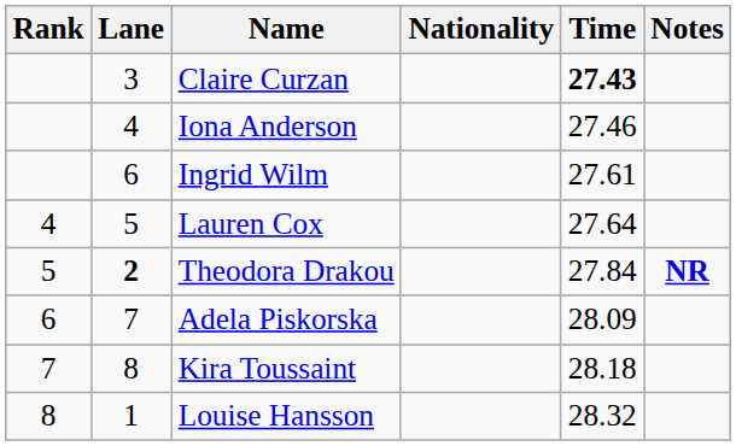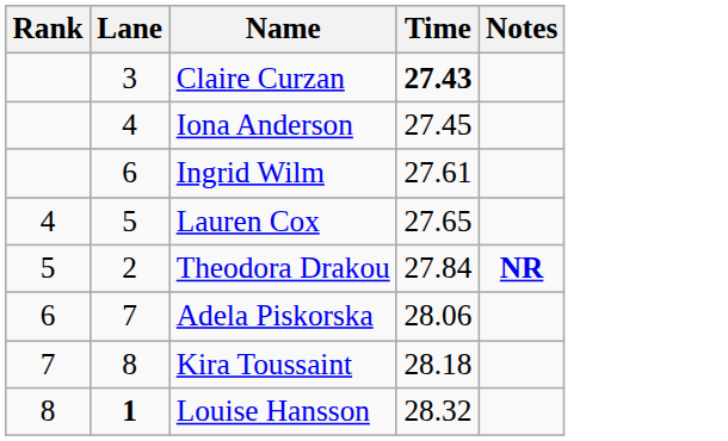- column: Nationality
Iona Anderson | Time: 27.46 -> 27.45
Lauren Cox | Time: 27.64 -> 27.65
Theodora Drakou | Lane: bold -> normal
Adela Piskorska | Time: 28.09 -> 28.06
Louise Hansson | Lane: normal -> bold
